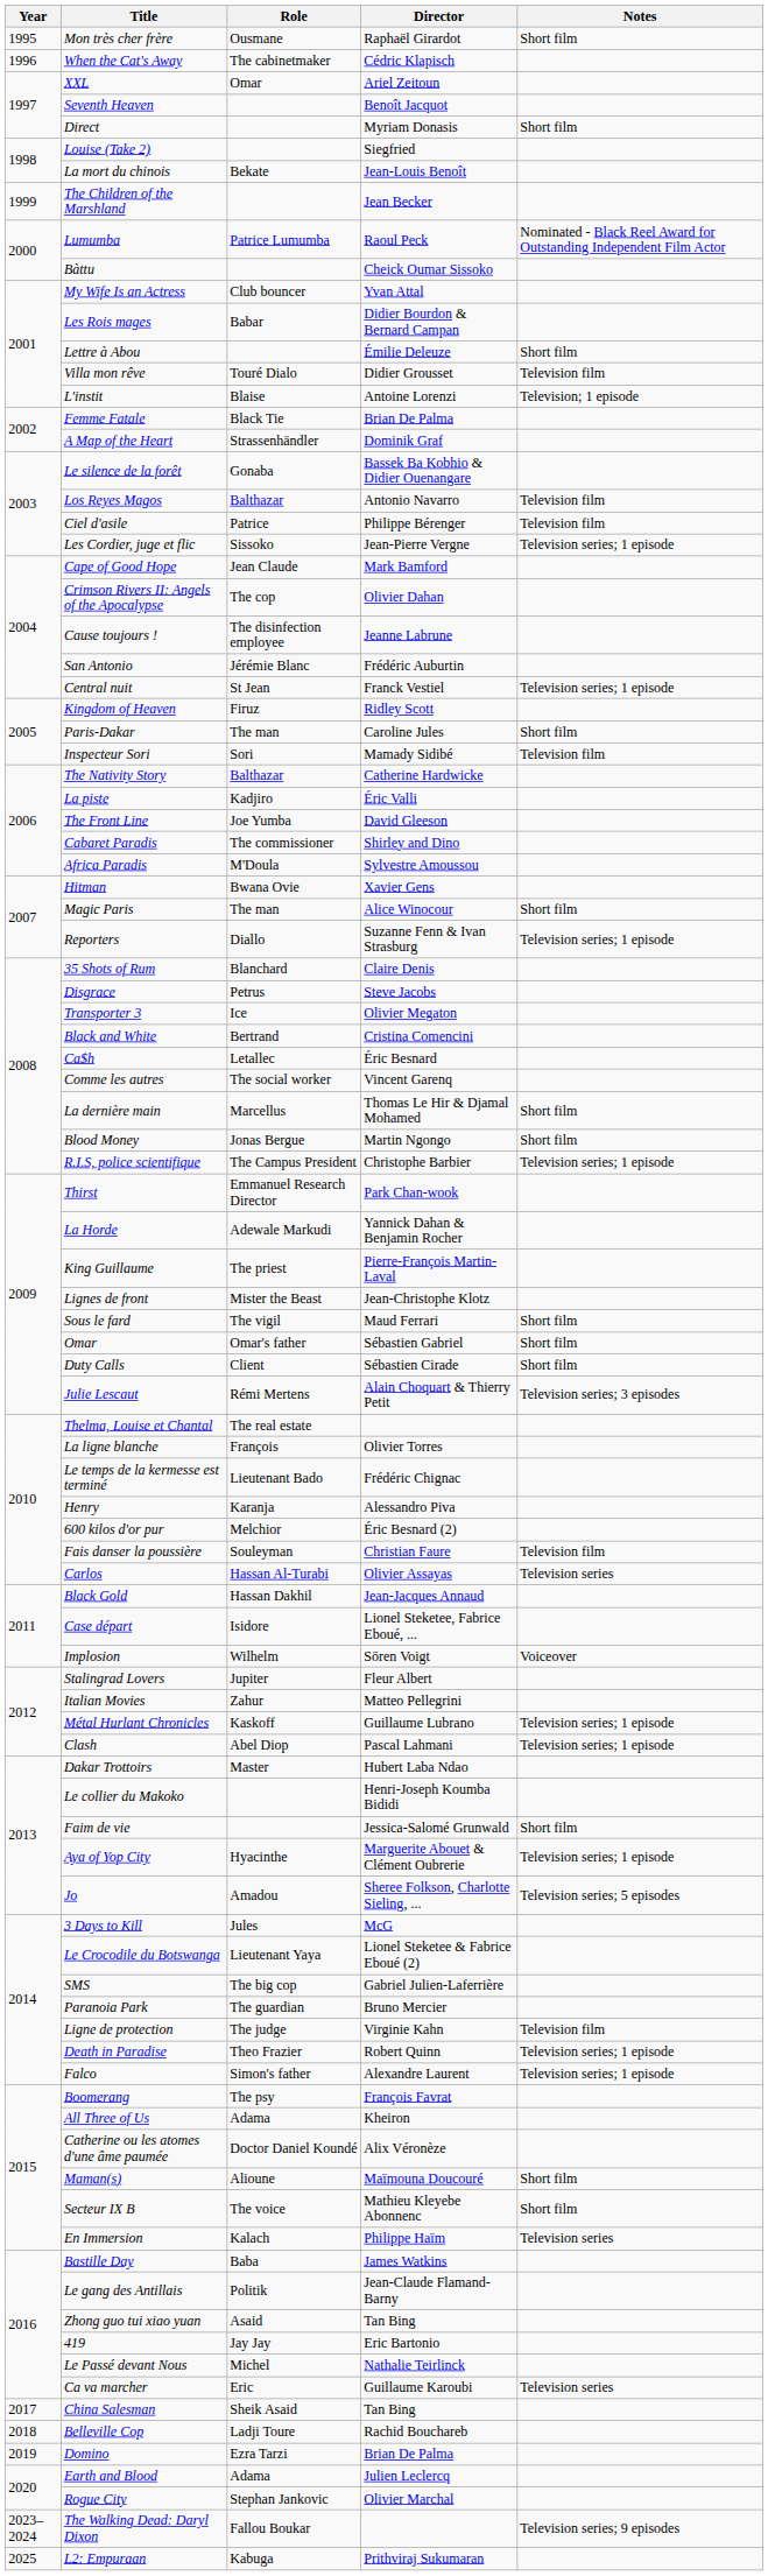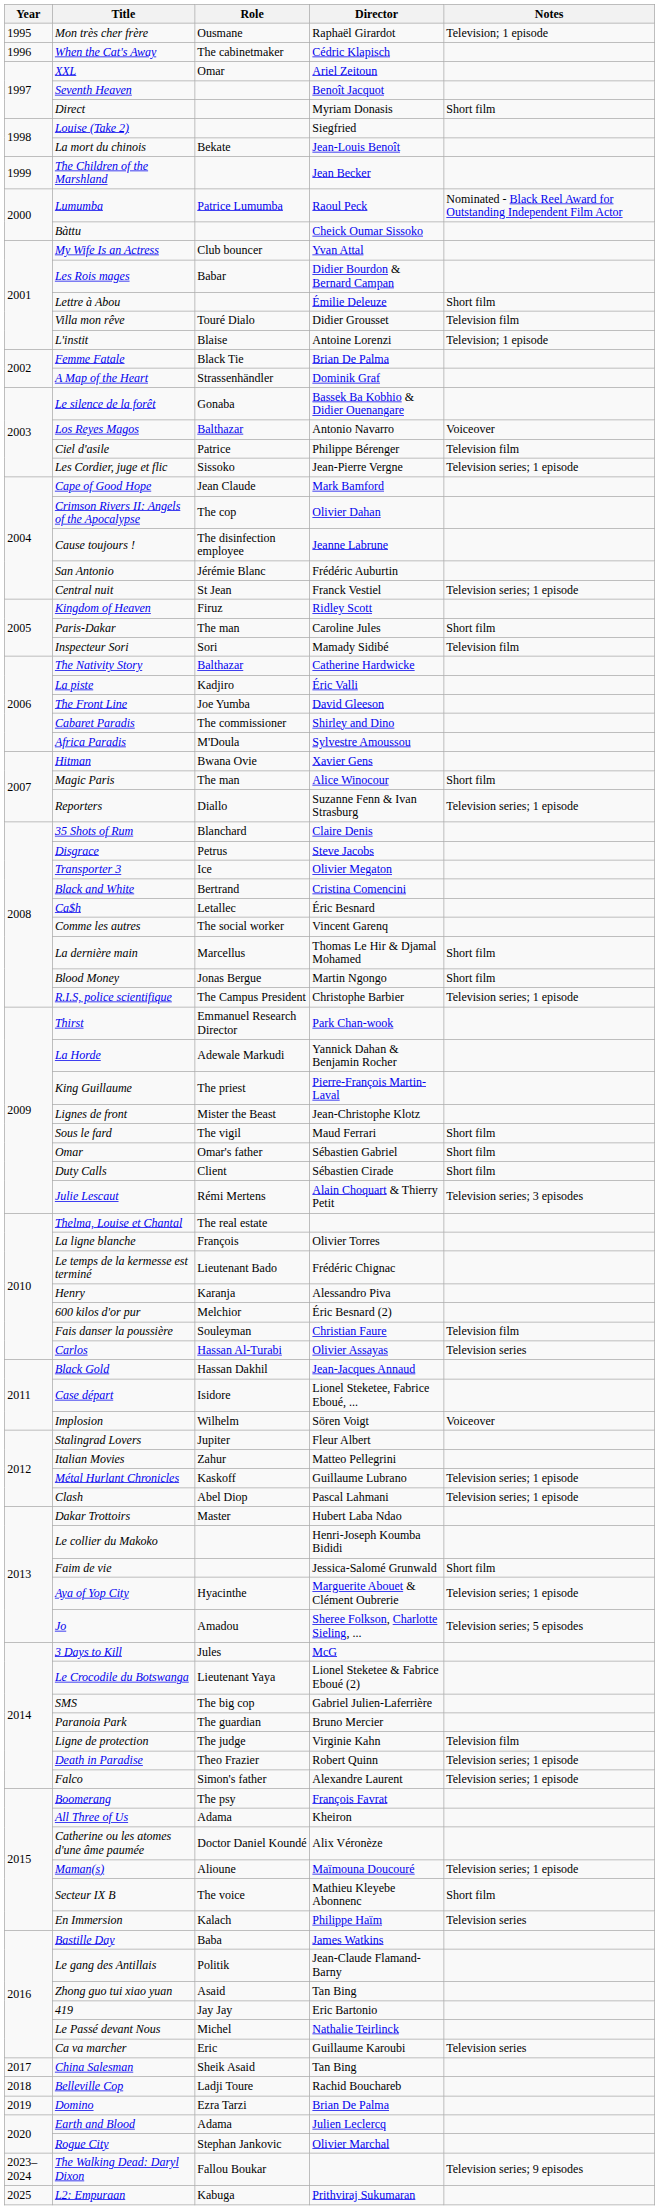Mon très cher frère | Notes: Short film -> Television; 1 episode
Los Reyes Magos | Notes: Television film -> Voiceover
Maman(s) | Notes: Short film -> Television series; 1 episode
